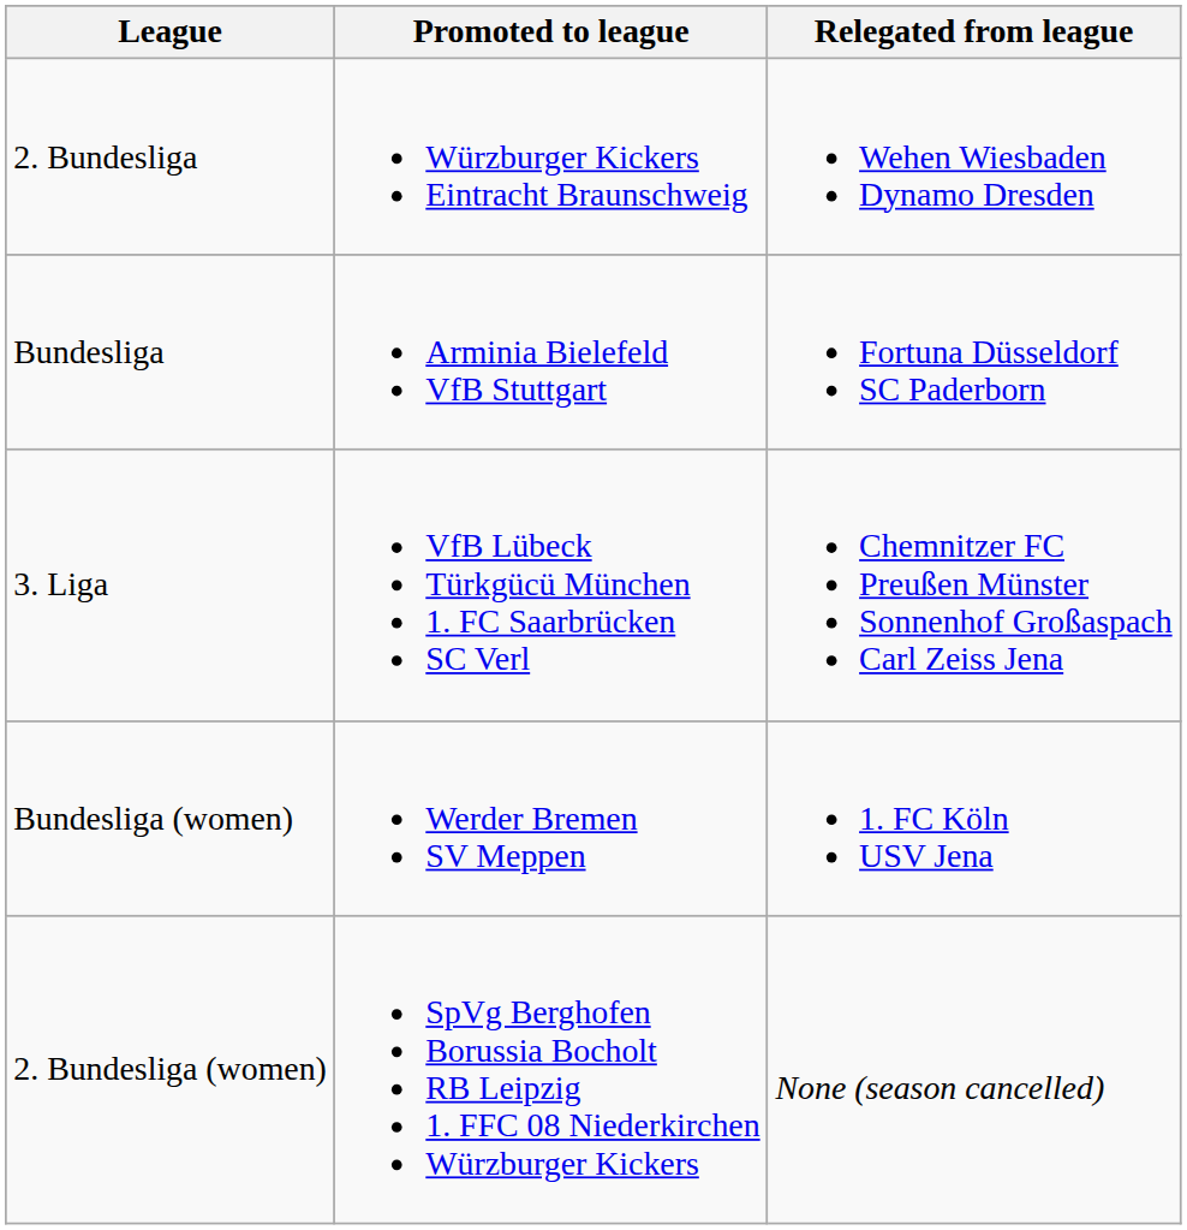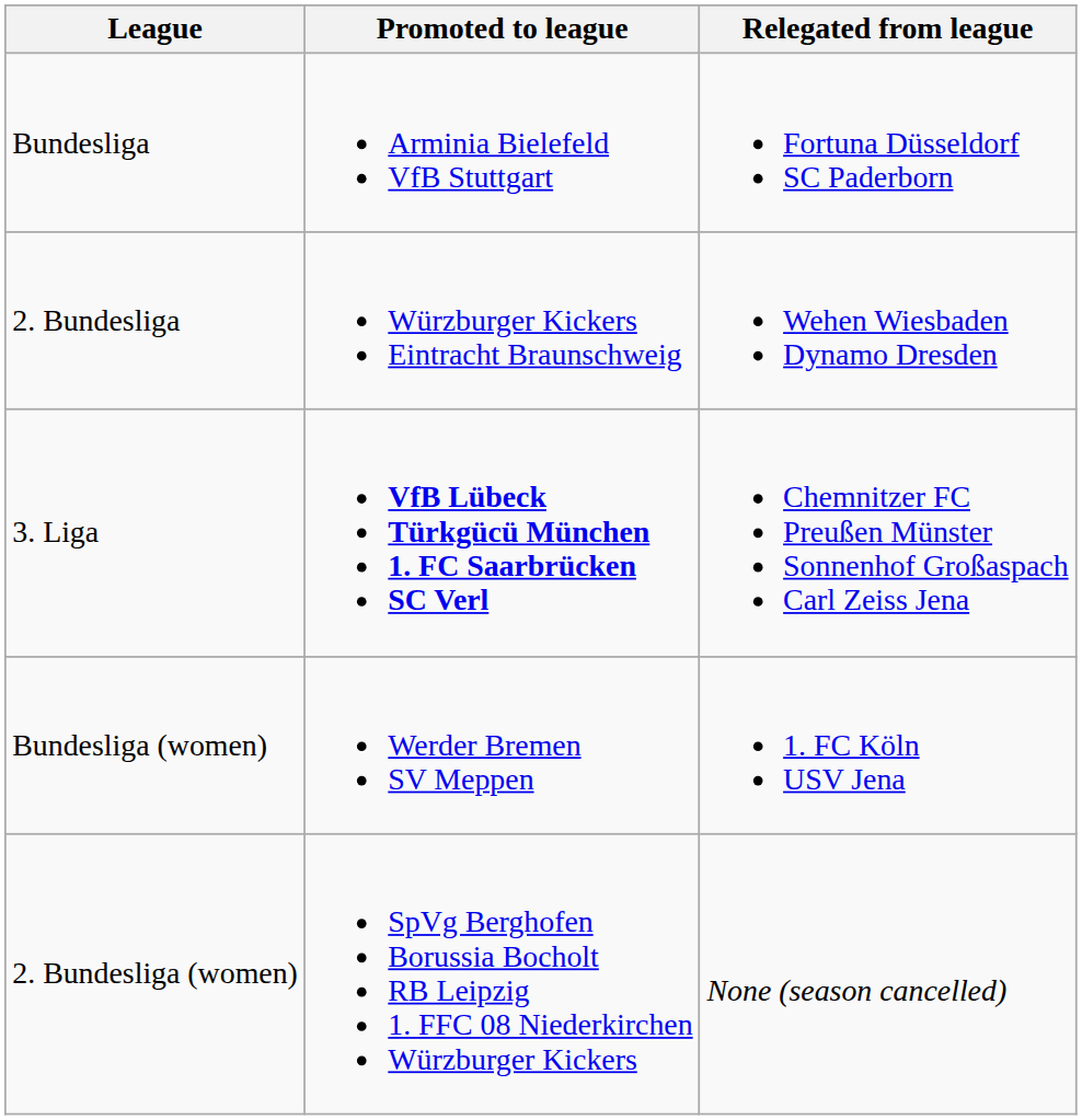rows swapped: Bundesliga <-> 2. Bundesliga
3. Liga | Promoted to league: normal -> bold
